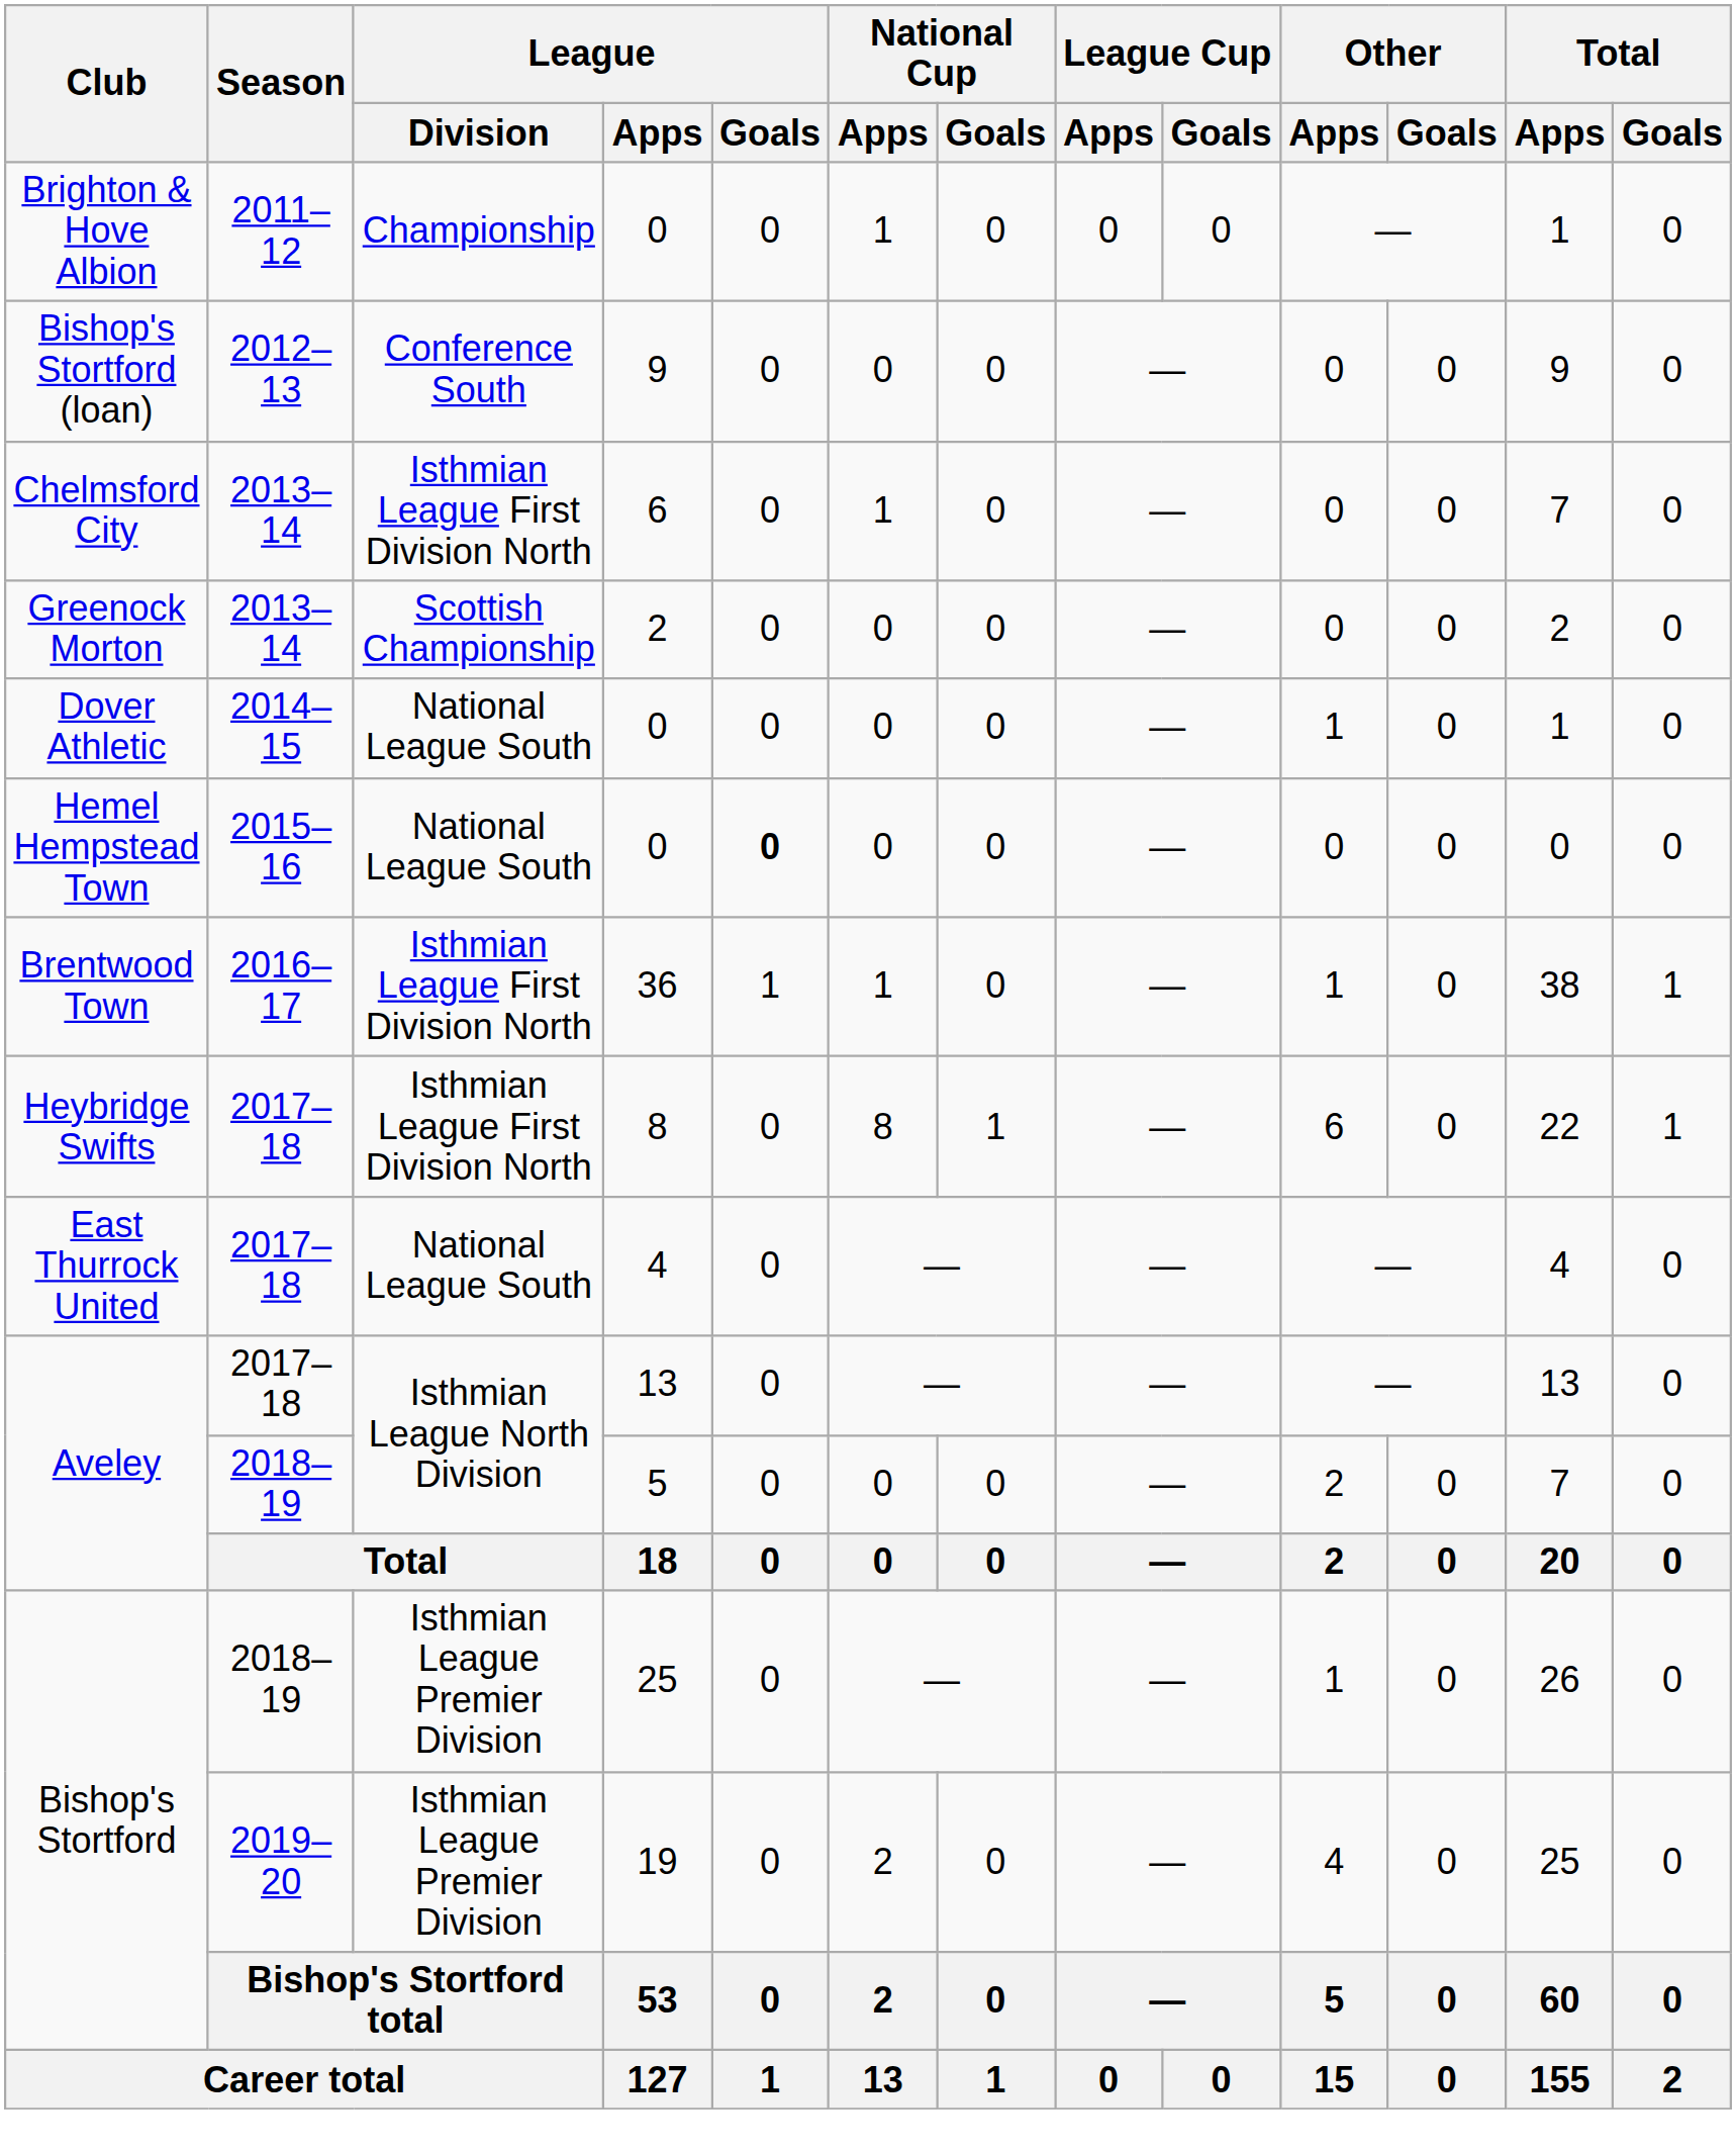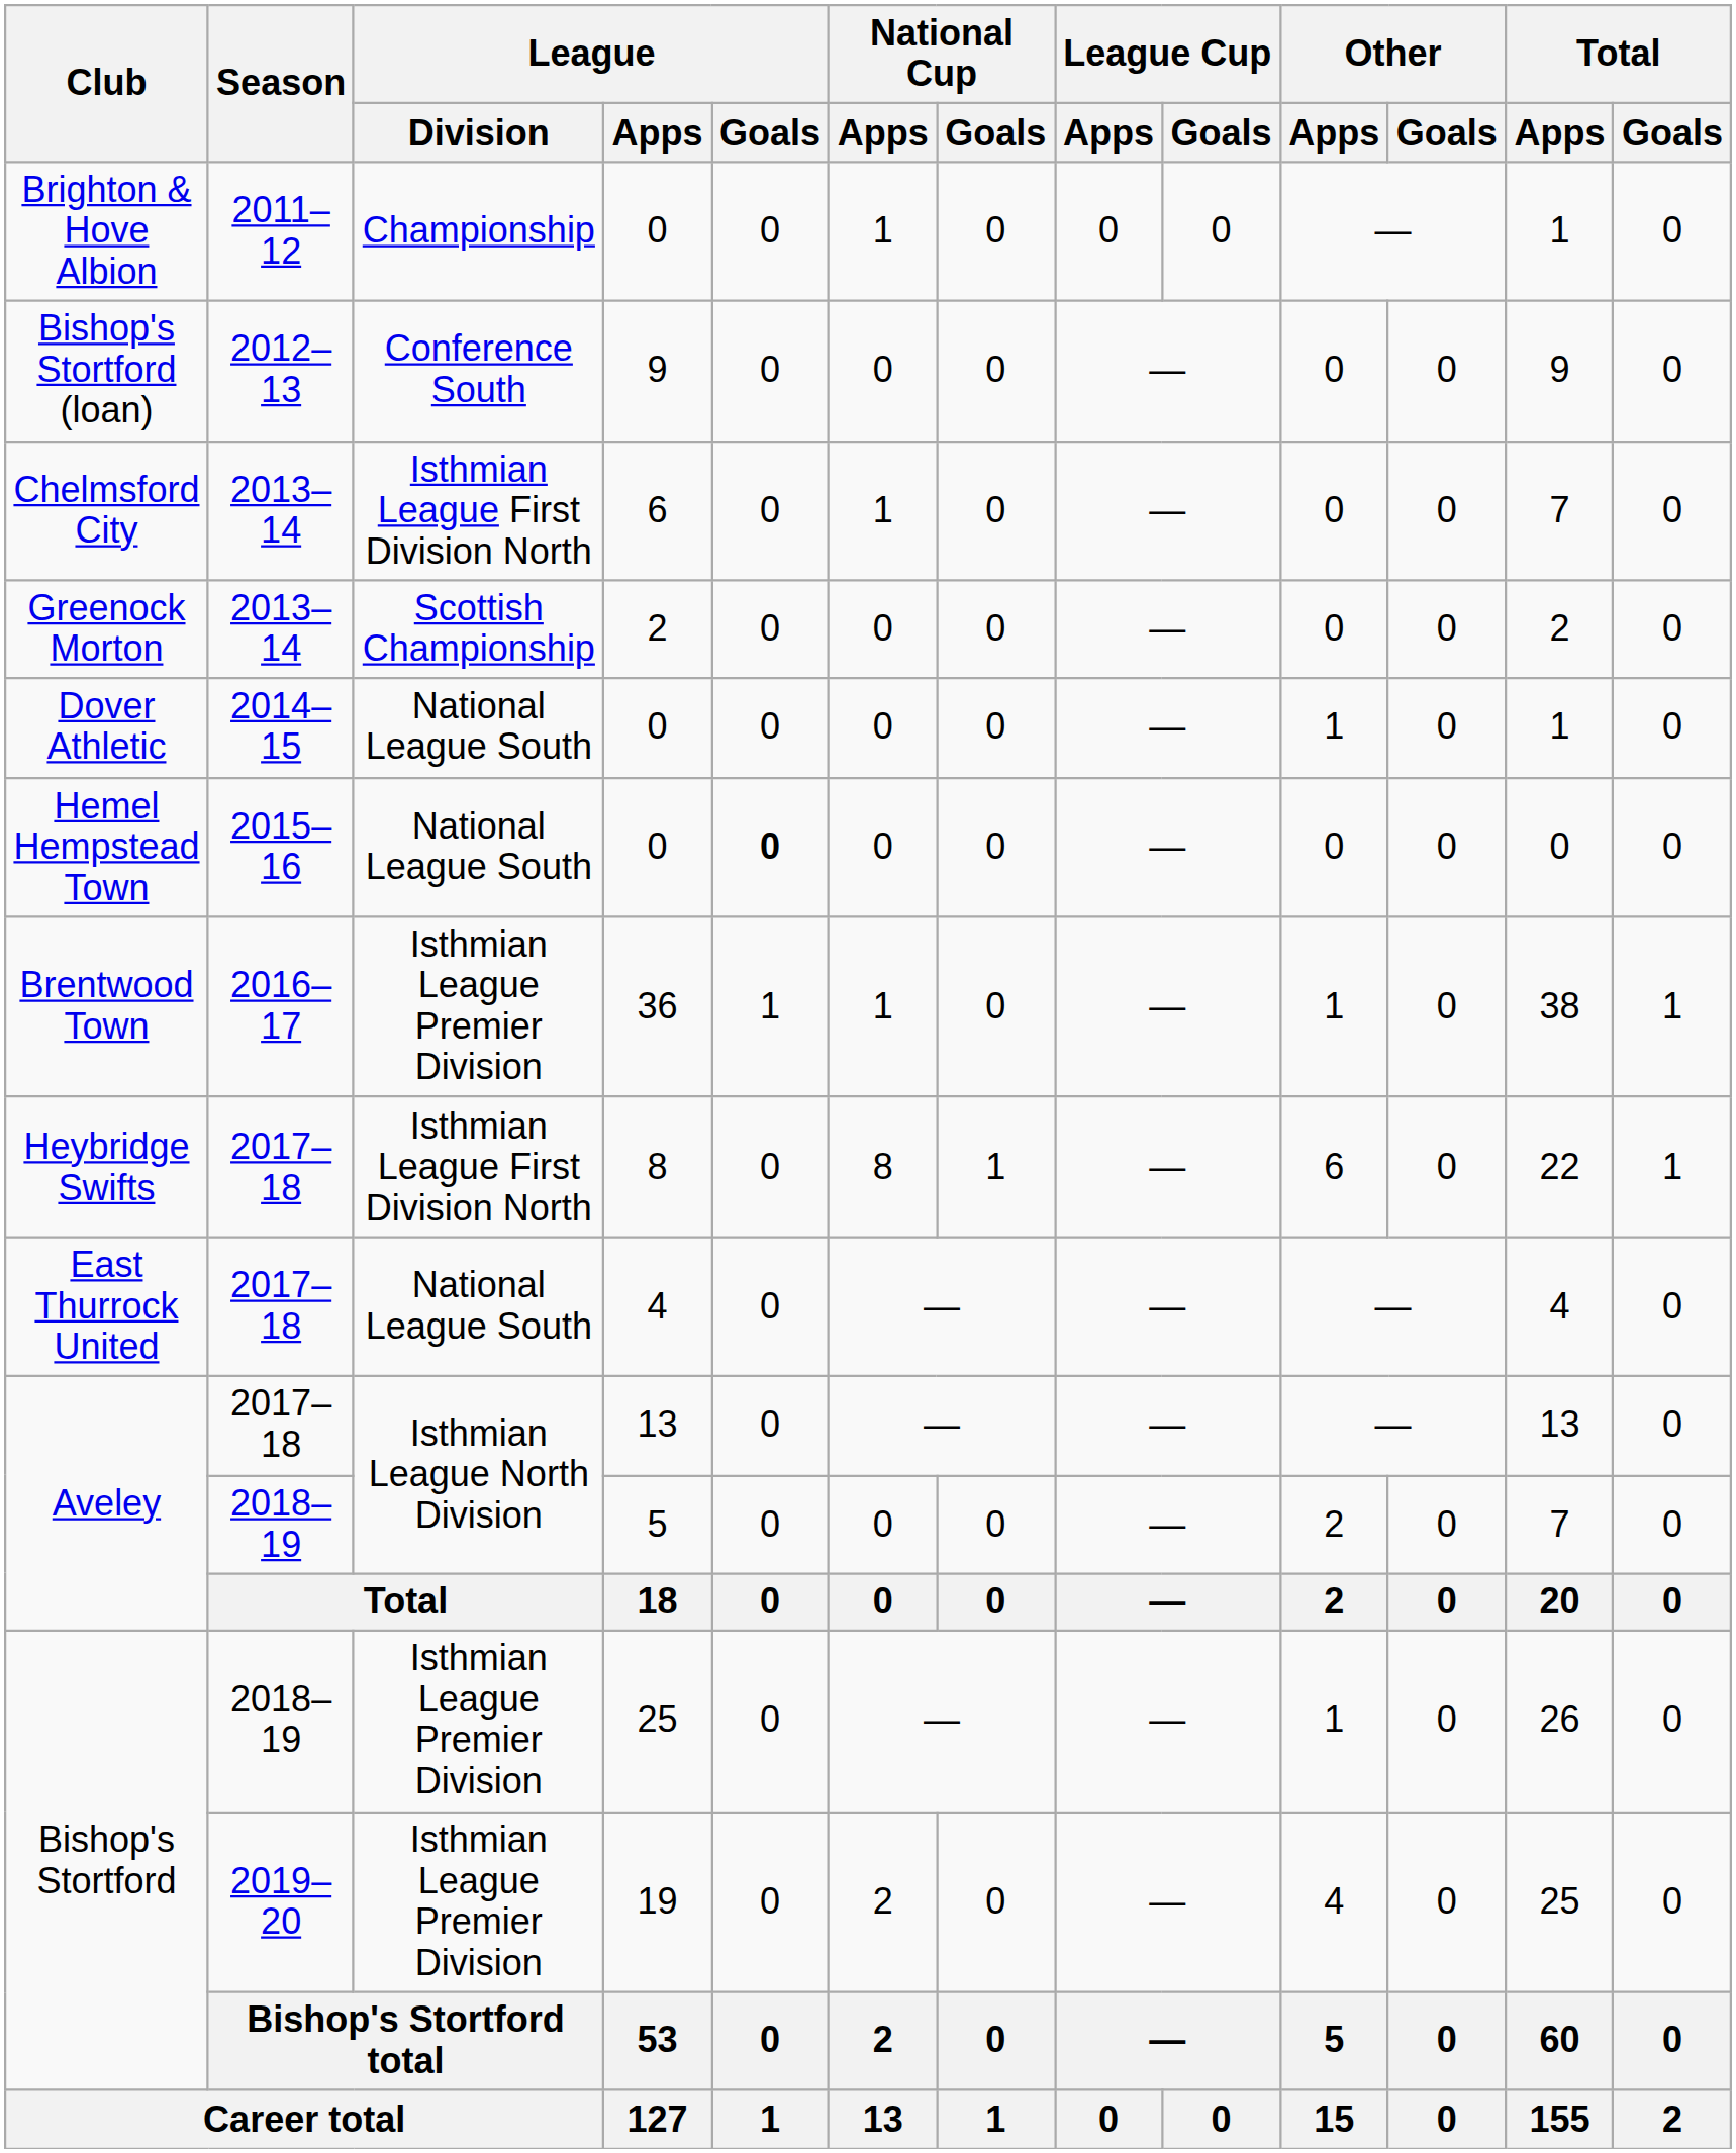Brentwood Town | League / Division: Isthmian League First Division North -> Isthmian League Premier Division
